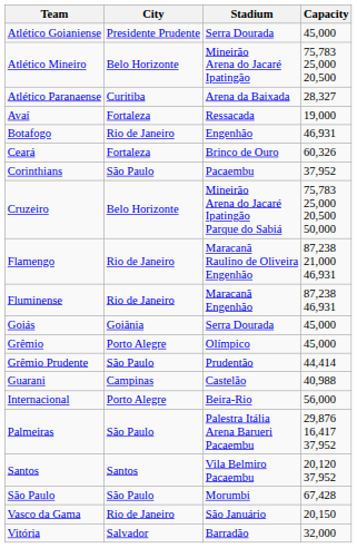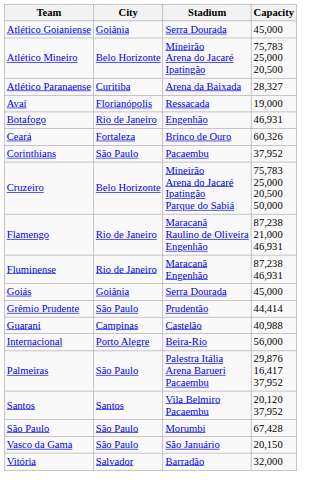Atlético Goianiense | City: Presidente Prudente -> Goiânia
Avaí | City: Fortaleza -> Florianópolis
- row: Grêmio | Porto Alegre | Olímpico | 45,000
Vasco da Gama | City: Rio de Janeiro -> São Paulo
